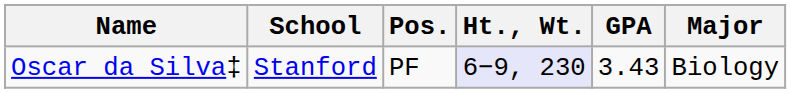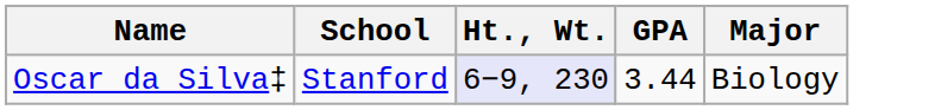- column: Pos. | PF
Oscar da Silva‡ | GPA: 3.43 -> 3.44
